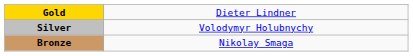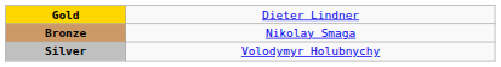rows swapped: Silver <-> Bronze
